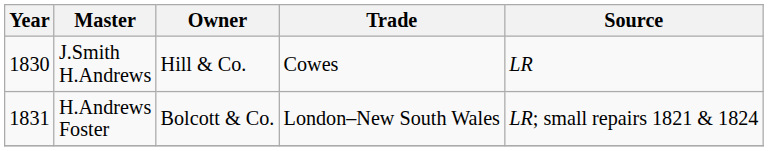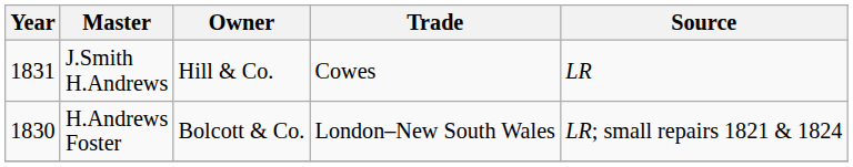J.Smith H.Andrews | Year: 1830 -> 1831
H.Andrews Foster | Year: 1831 -> 1830
